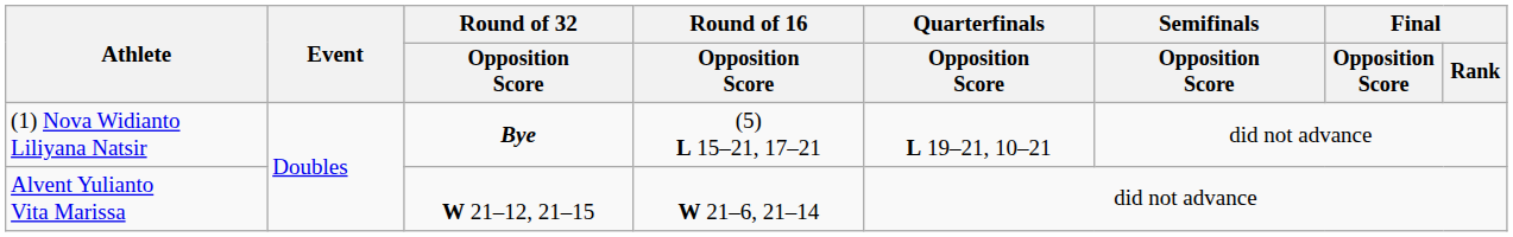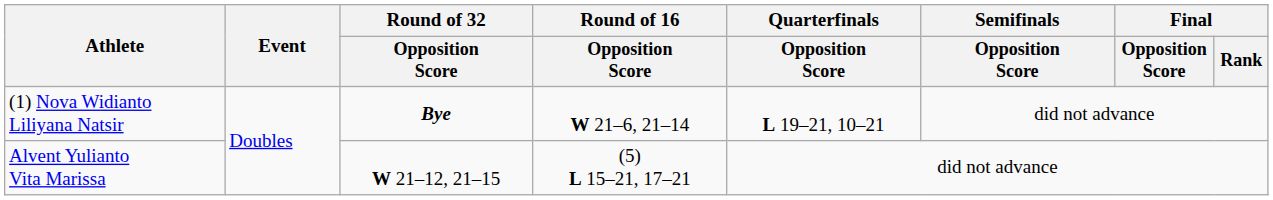(1) Nova Widianto Liliyana Natsir | Round of 16 / Opposition Score: (5) L 15–21, 17–21 -> W 21–6, 21–14
Alvent Yulianto Vita Marissa | Round of 16 / Opposition Score: W 21–6, 21–14 -> (5) L 15–21, 17–21
